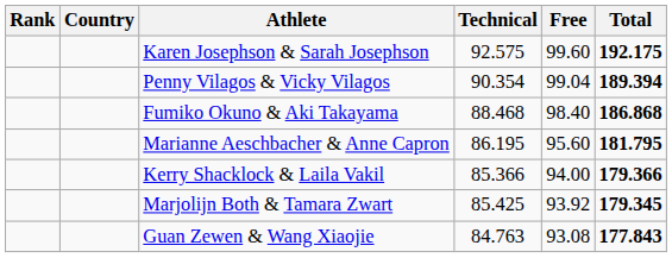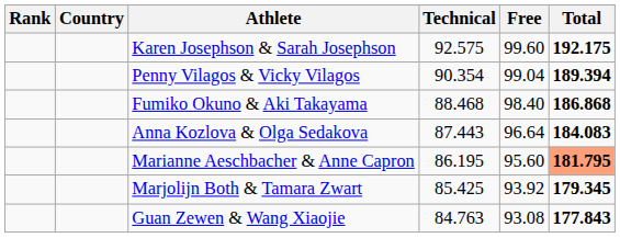+ row: Anna Kozlova & Olga Sedakova | 87.443 | 96.64 | 184.083
Marianne Aeschbacher & Anne Capron | Total: no background -> lightsalmon background
- row: Kerry Shacklock & Laila Vakil | 85.366 | 94.00 | 179.366
